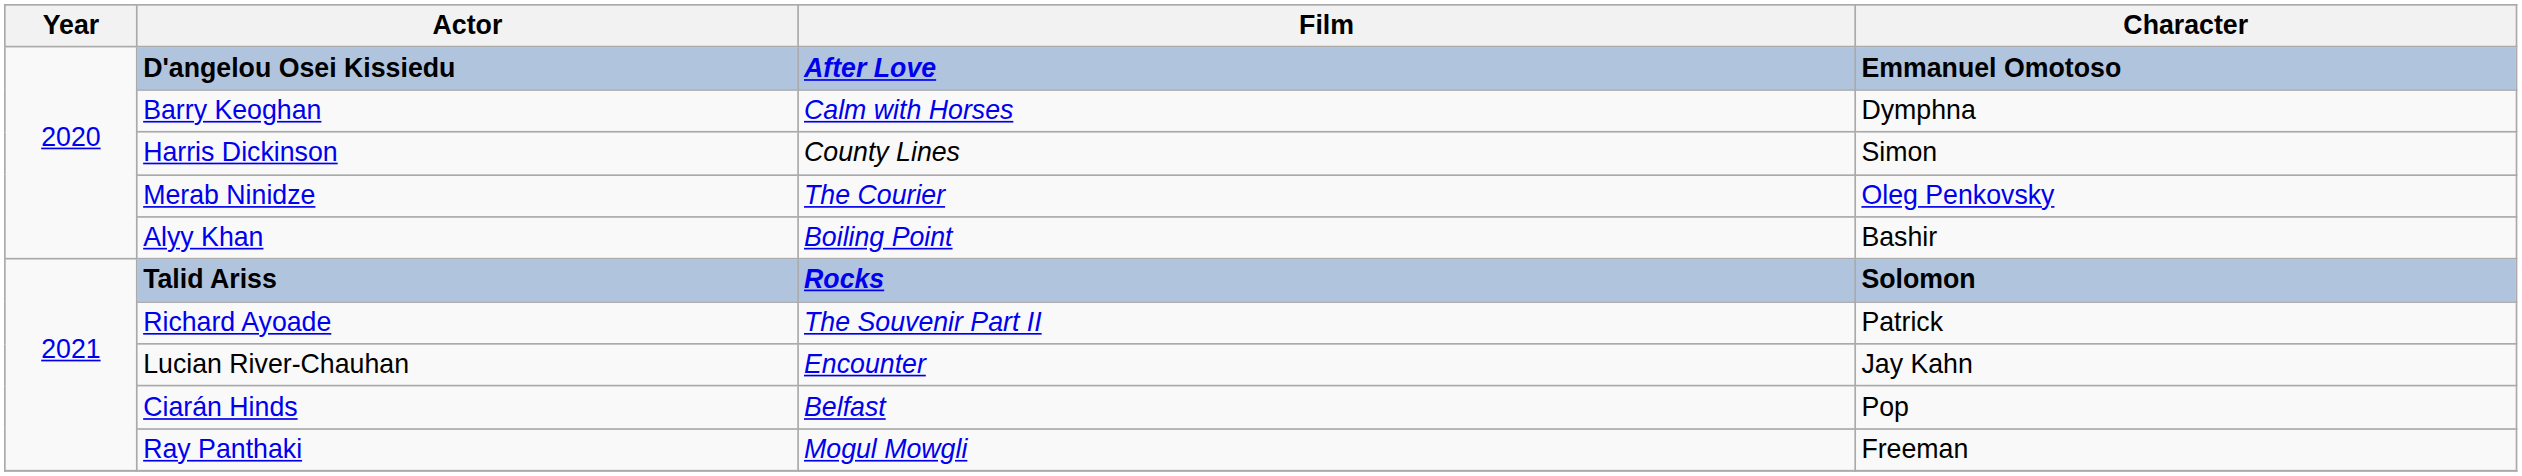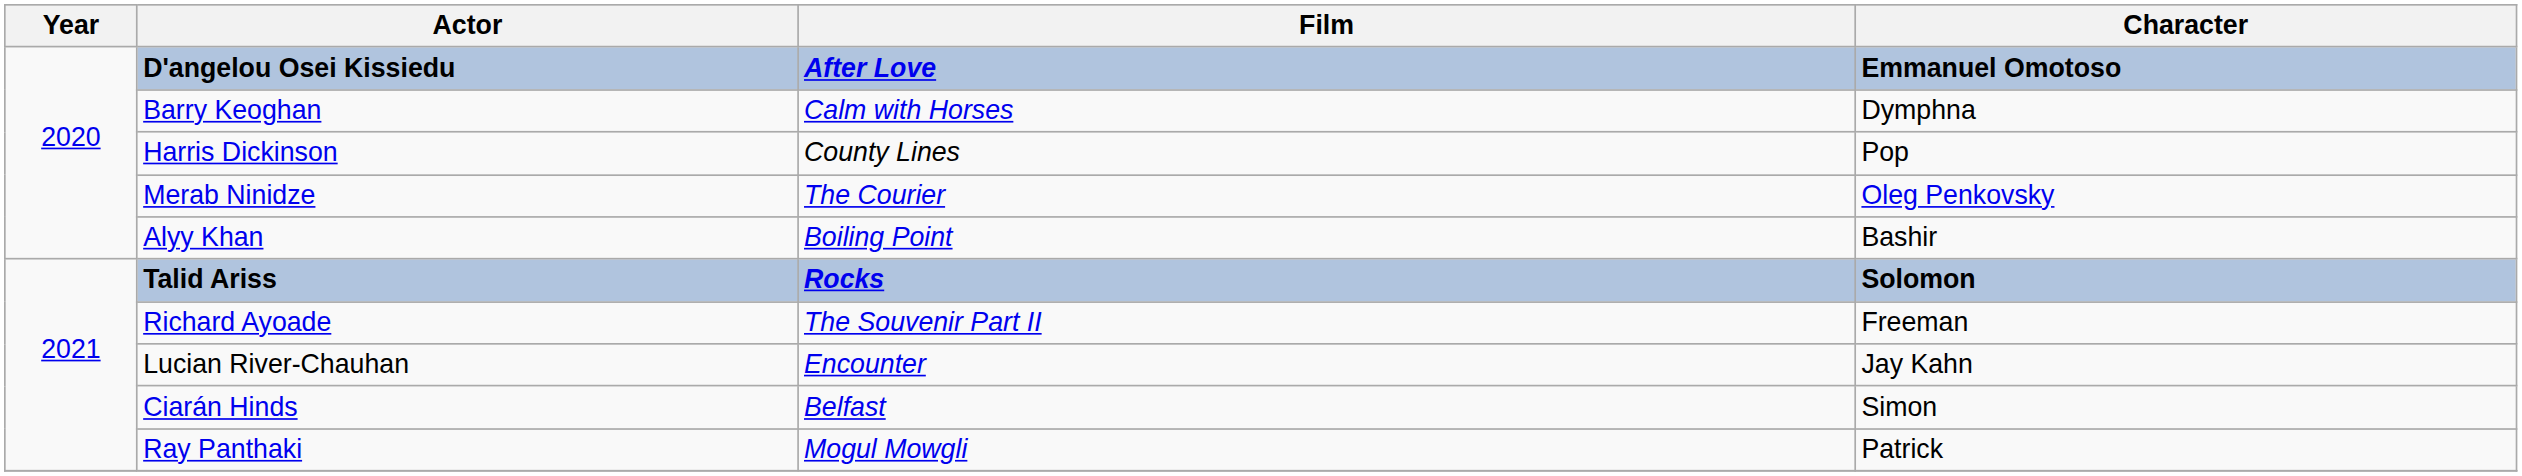Harris Dickinson | Character: Simon -> Pop
Richard Ayoade | Character: Patrick -> Freeman
Ciarán Hinds | Character: Pop -> Simon
Ray Panthaki | Character: Freeman -> Patrick
